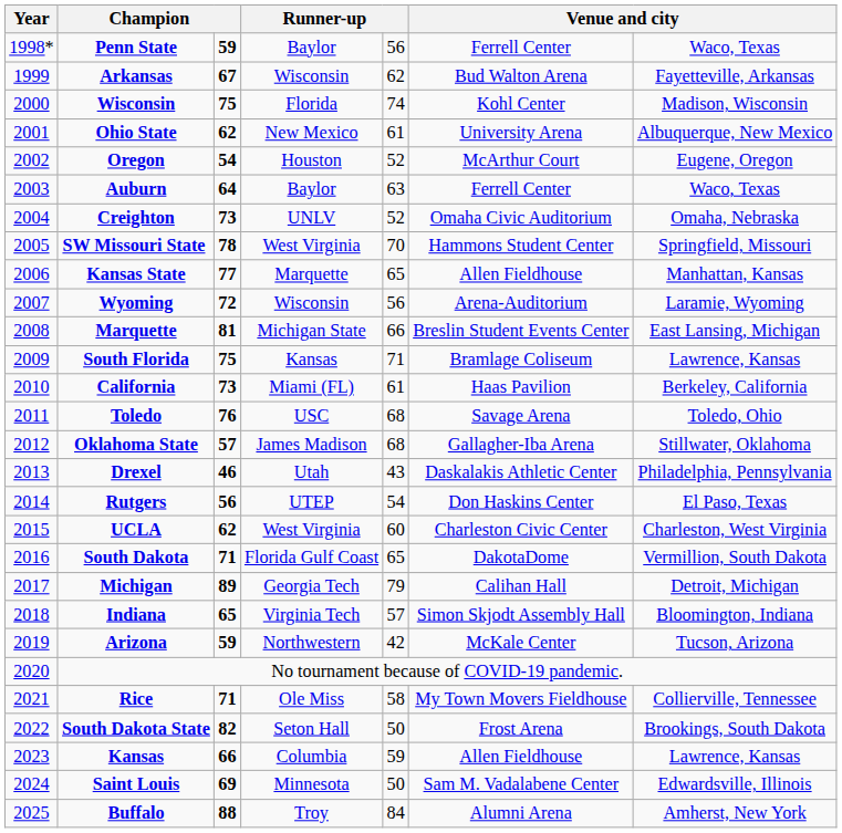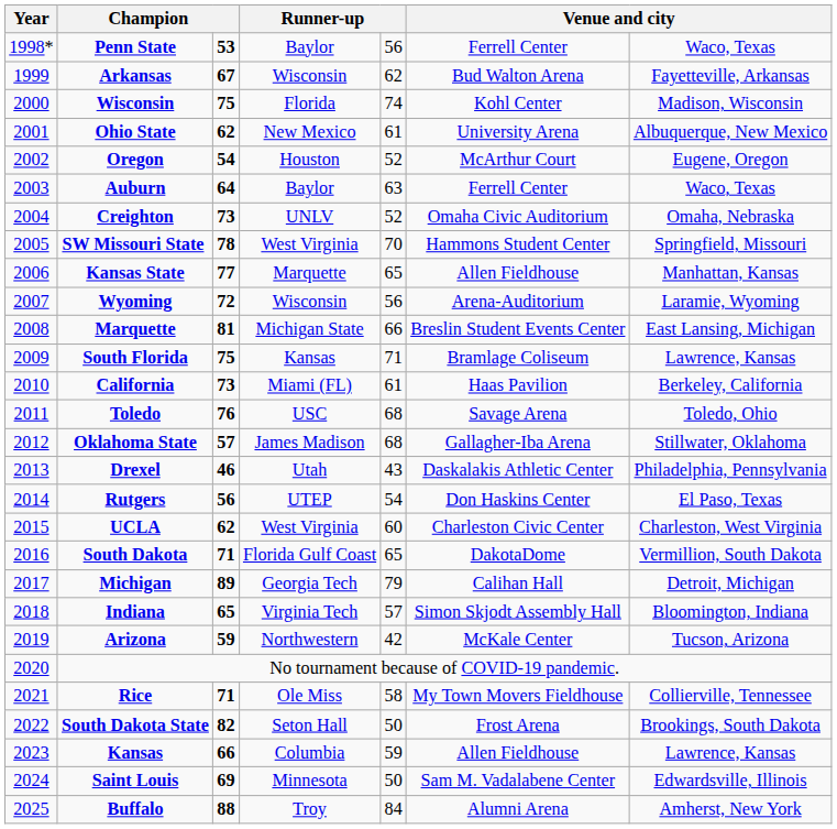Penn State | column 3: 59 -> 53
